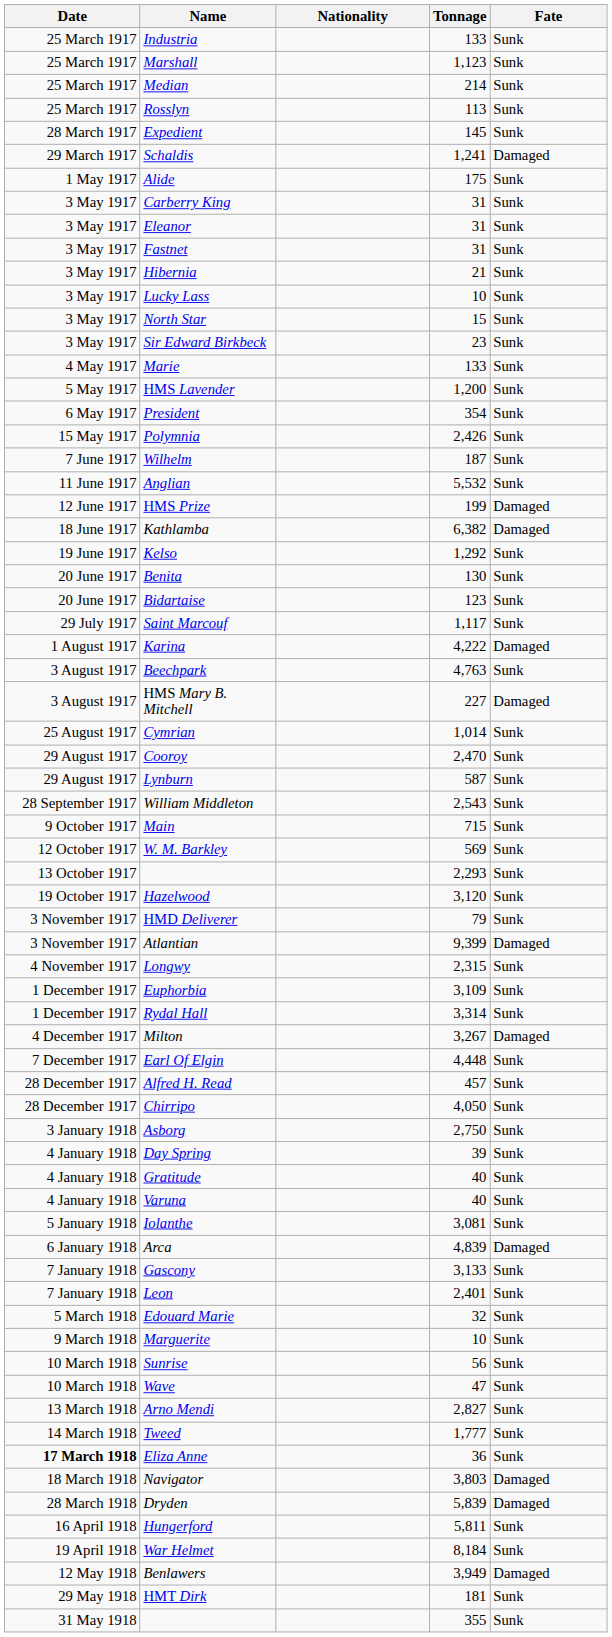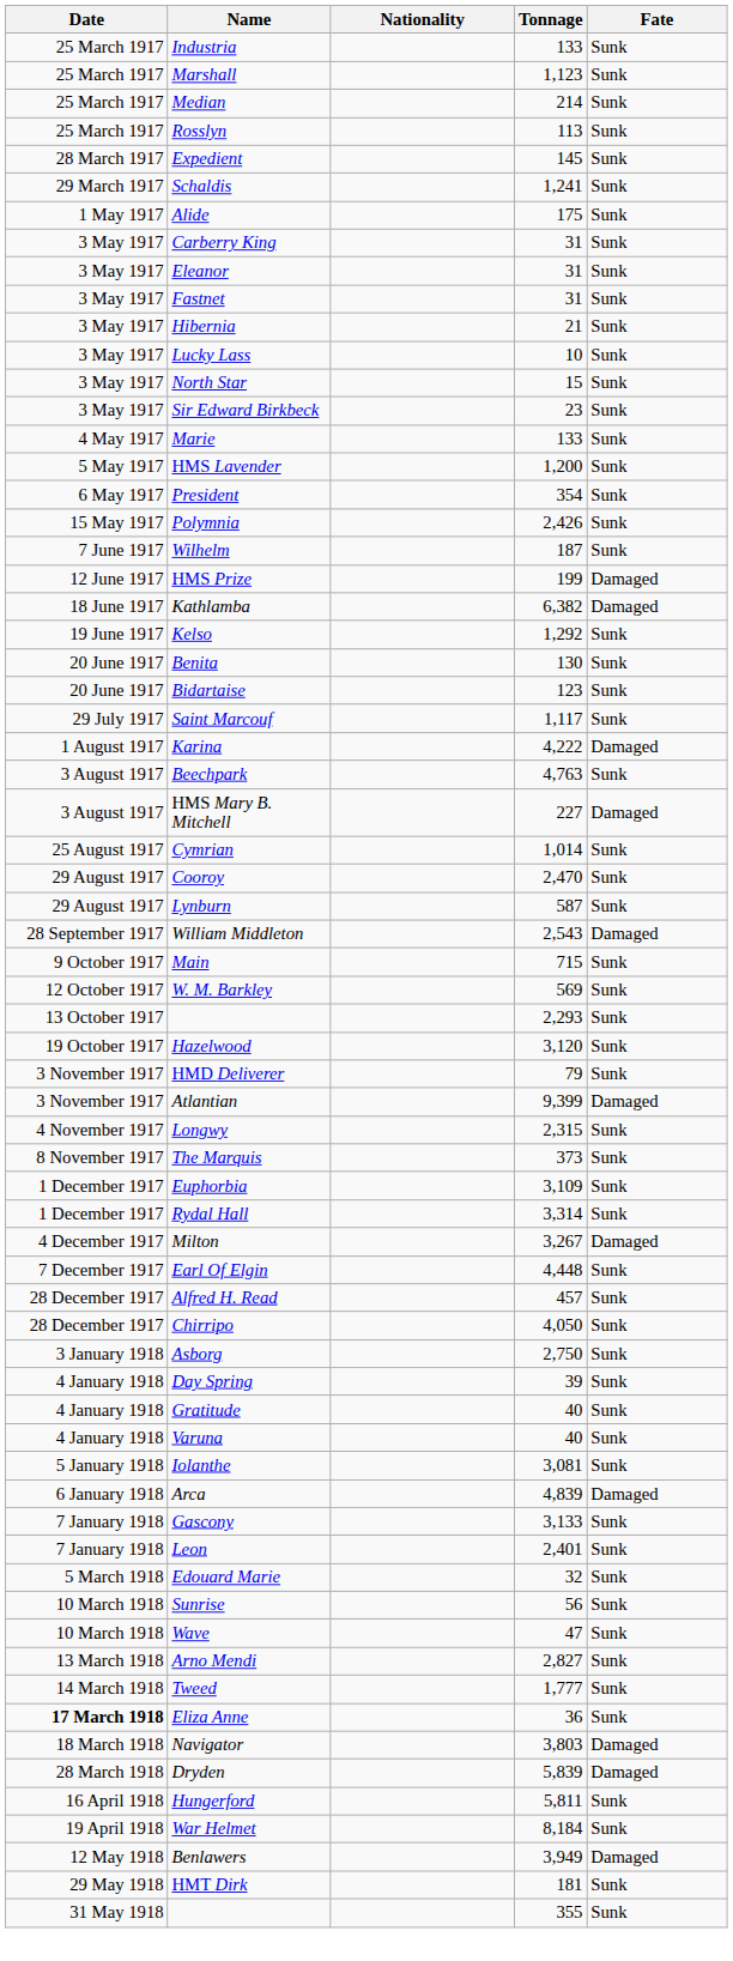Schaldis | Fate: Damaged -> Sunk
- row: 11 June 1917 | Anglian | 5,532 | Sunk
William Middleton | Fate: Sunk -> Damaged
+ row: 8 November 1917 | The Marquis | 373 | Sunk
- row: 9 March 1918 | Marguerite | 10 | Sunk
